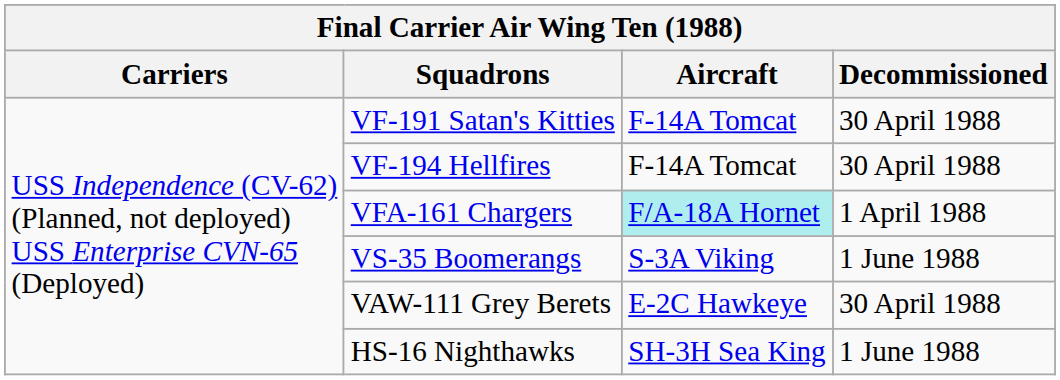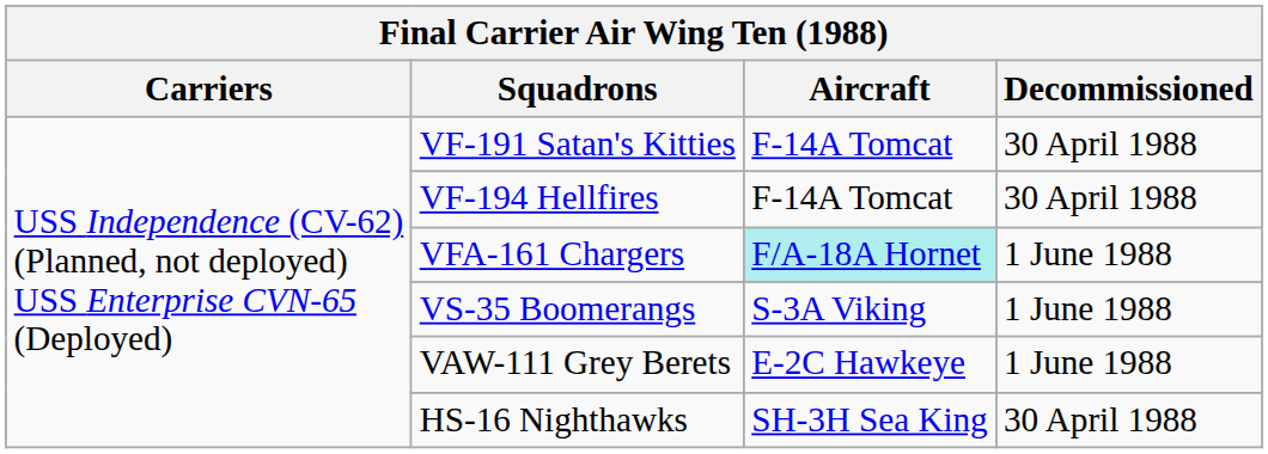VFA-161 Chargers | Decommissioned: 1 April 1988 -> 1 June 1988
VAW-111 Grey Berets | Decommissioned: 30 April 1988 -> 1 June 1988
HS-16 Nighthawks | Decommissioned: 1 June 1988 -> 30 April 1988
